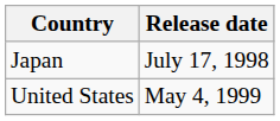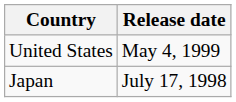rows swapped: Japan <-> United States
